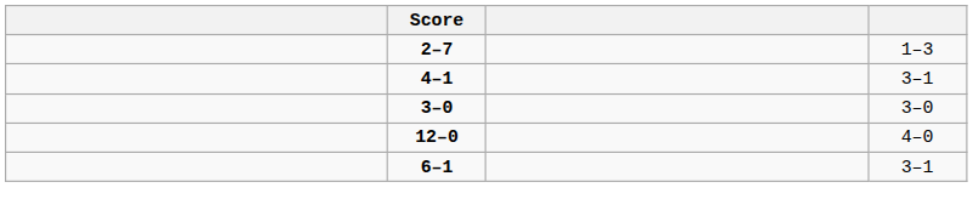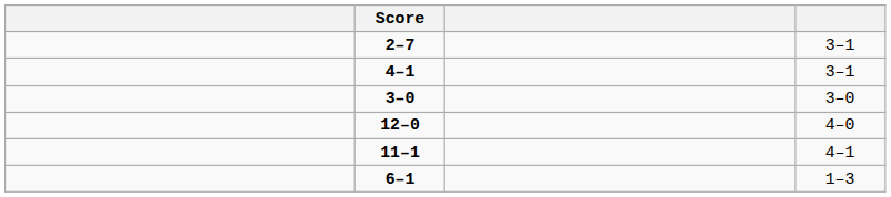2–7 | column 4: 1–3 -> 3–1
+ row: 11–1 | 4–1
6–1 | column 4: 3–1 -> 1–3
